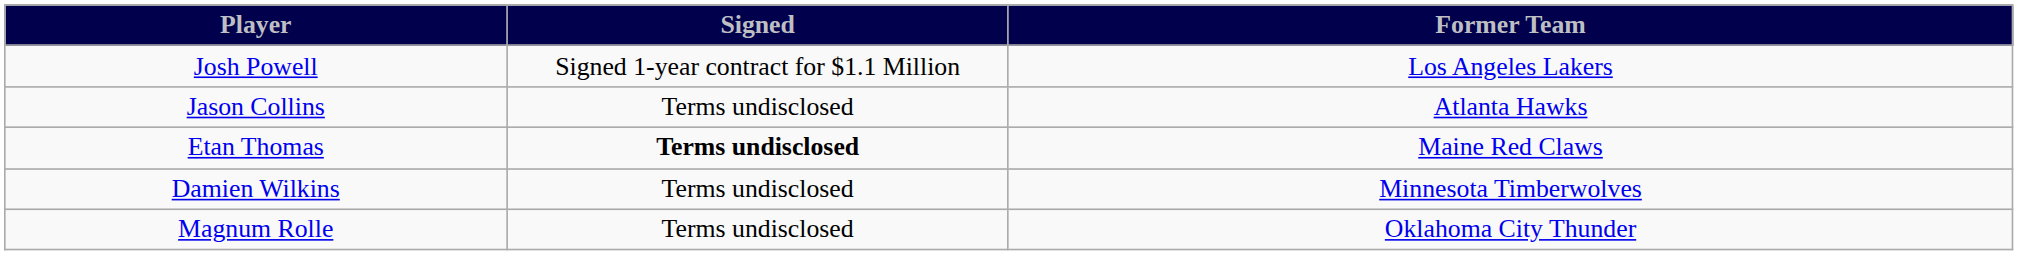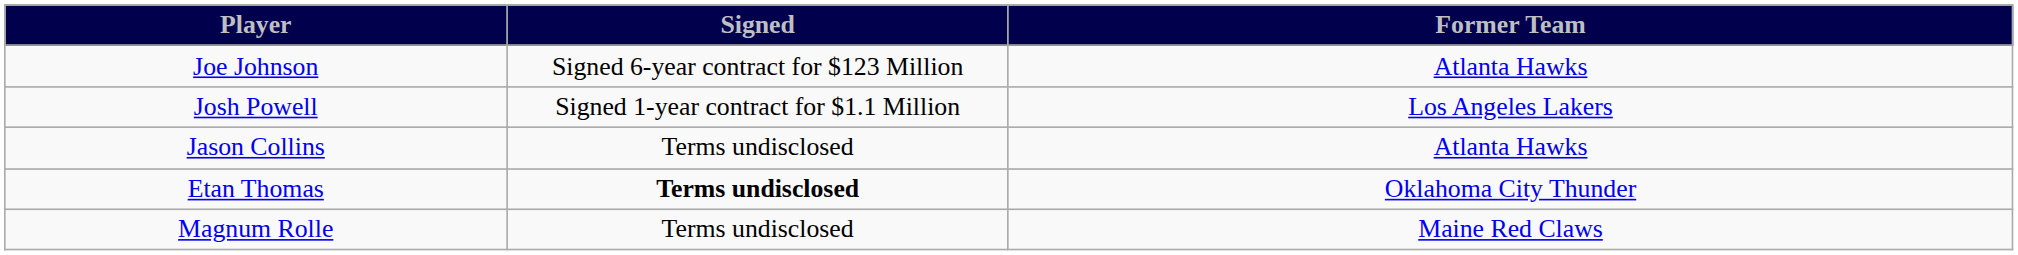+ row: Joe Johnson | Signed 6-year contract for $123 Million | Atlanta Hawks
Etan Thomas | Former Team: Maine Red Claws -> Oklahoma City Thunder
- row: Damien Wilkins | Terms undisclosed | Minnesota Timberwolves
Magnum Rolle | Former Team: Oklahoma City Thunder -> Maine Red Claws
